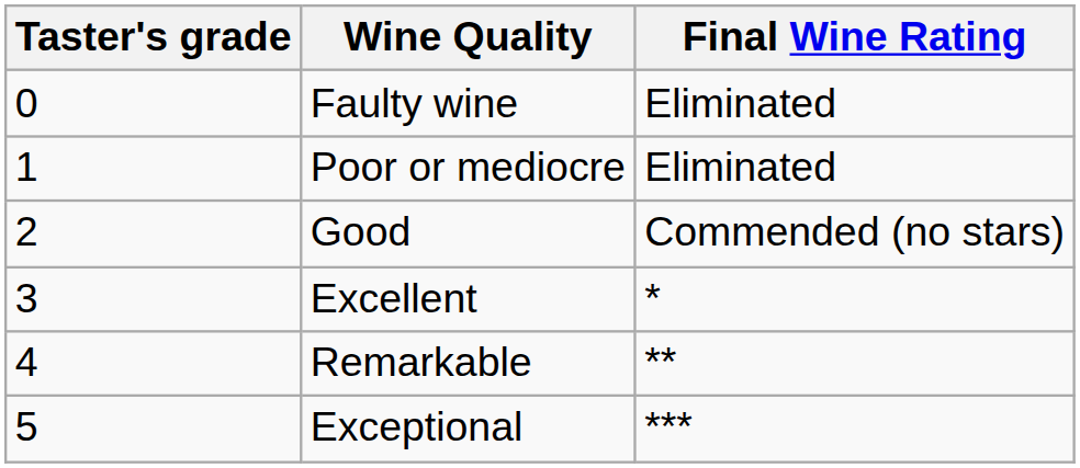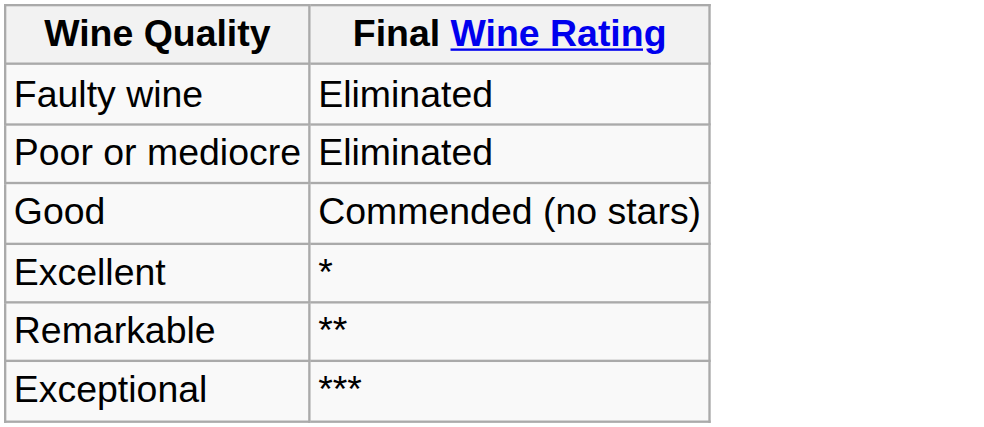- column: Taster's grade | 0 | 1 | 2 | 3 | 4 | 5
